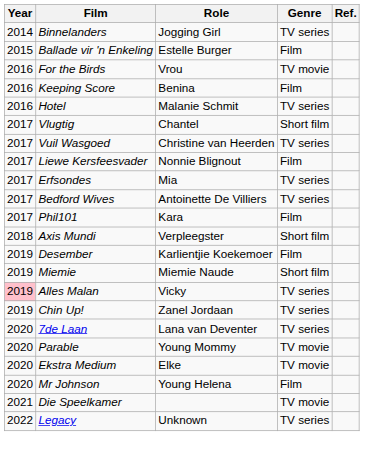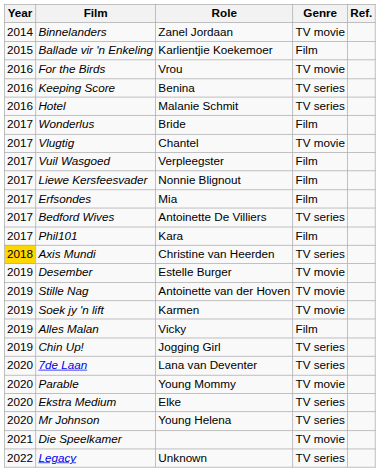Binnelanders | Role: Jogging Girl -> Zanel Jordaan
Binnelanders | Genre: TV series -> TV movie
Ballade vir 'n Enkeling | Role: Estelle Burger -> Karlientjie Koekemoer
Keeping Score | Genre: Film -> TV series
+ row: 2017 | Wonderlus | Bride | Film
Vlugtig | Genre: Short film -> TV movie
Vuil Wasgoed | Role: Christine van Heerden -> Verpleegster
Vuil Wasgoed | Genre: TV series -> Film
Erfsondes | Genre: TV series -> Film
Axis Mundi | Year: no background -> gold background
Axis Mundi | Role: Verpleegster -> Christine van Heerden
Axis Mundi | Genre: Short film -> TV series
Desember | Role: Karlientjie Koekemoer -> Estelle Burger
Desember | Genre: Film -> TV movie
+ row: 2019 | Stille Nag | Antoinette van der Hoven | TV movie
+ row: 2019 | Soek jy 'n lift | Karmen | TV movie
- row: 2019 | Miemie | Miemie Naude | Short film
Alles Malan | Year: pink background -> no background
Alles Malan | Genre: TV series -> Film
Chin Up! | Role: Zanel Jordaan -> Jogging Girl
Ekstra Medium | Genre: TV movie -> TV series
Mr Johnson | Genre: Film -> TV series
